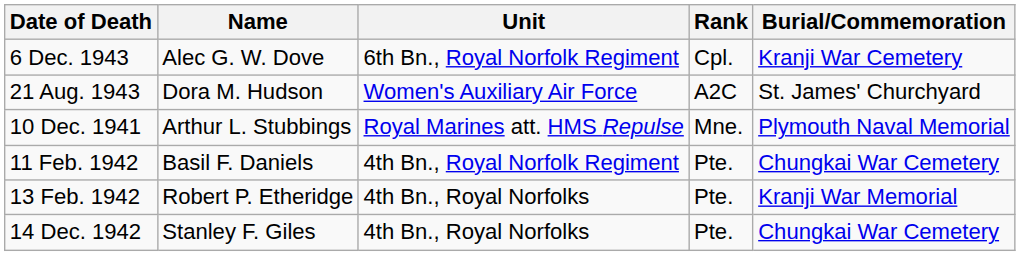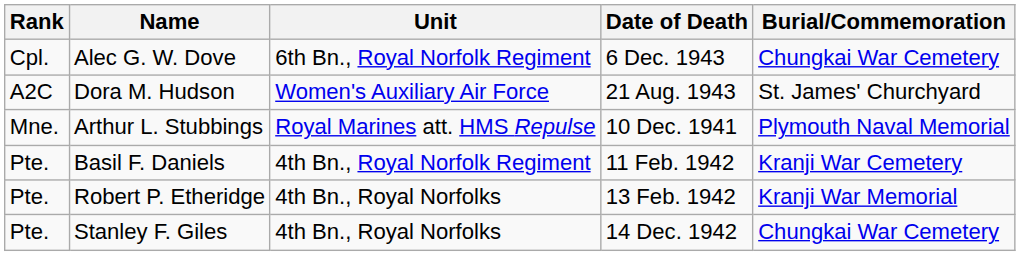columns swapped: Rank <-> Date of Death
Alec G. W. Dove | Burial/Commemoration: Kranji War Cemetery -> Chungkai War Cemetery
Basil F. Daniels | Burial/Commemoration: Chungkai War Cemetery -> Kranji War Cemetery
